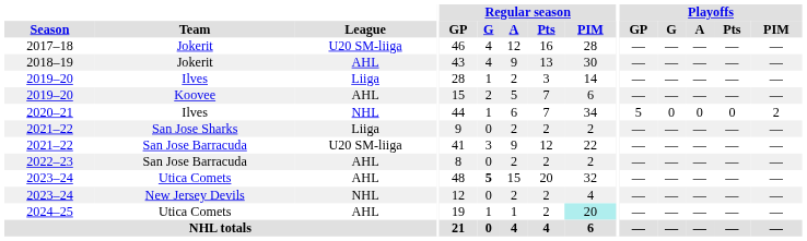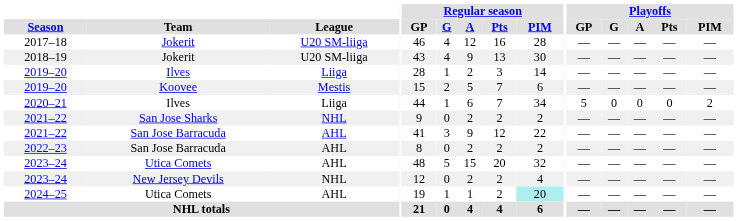2018–19 | League: AHL -> U20 SM-liiga
2019–20 / Koovee | League: AHL -> Mestis
2020–21 | League: NHL -> Liiga
2021–22 / San Jose Sharks | League: Liiga -> NHL
2021–22 / San Jose Barracuda | League: U20 SM-liiga -> AHL
2023–24 / Utica Comets | Regular season / G: bold -> normal
